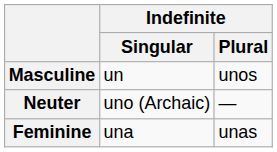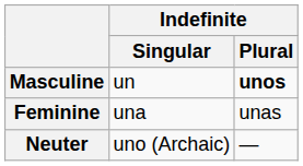Masculine | Indefinite / Plural: normal -> bold
rows swapped: Feminine <-> Neuter
